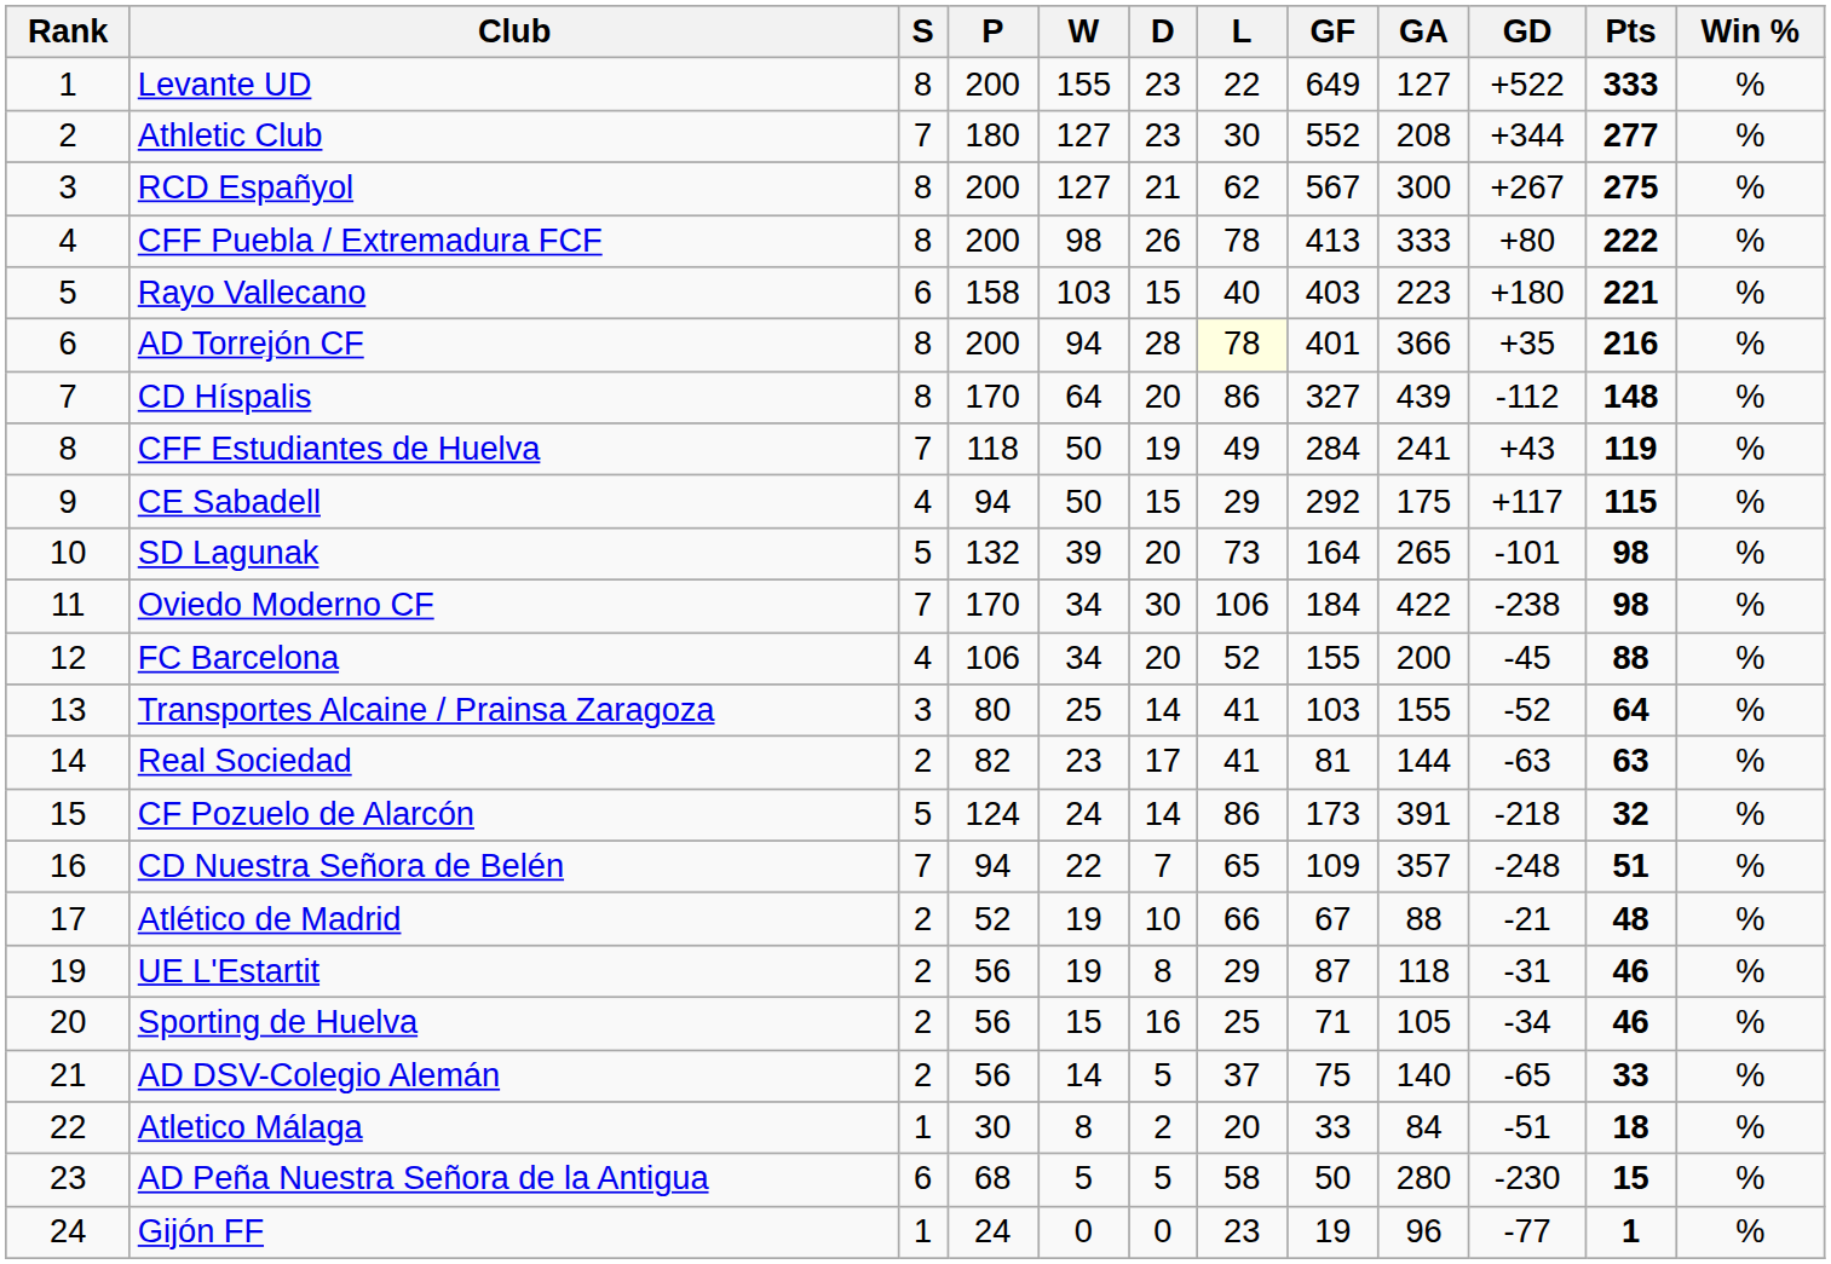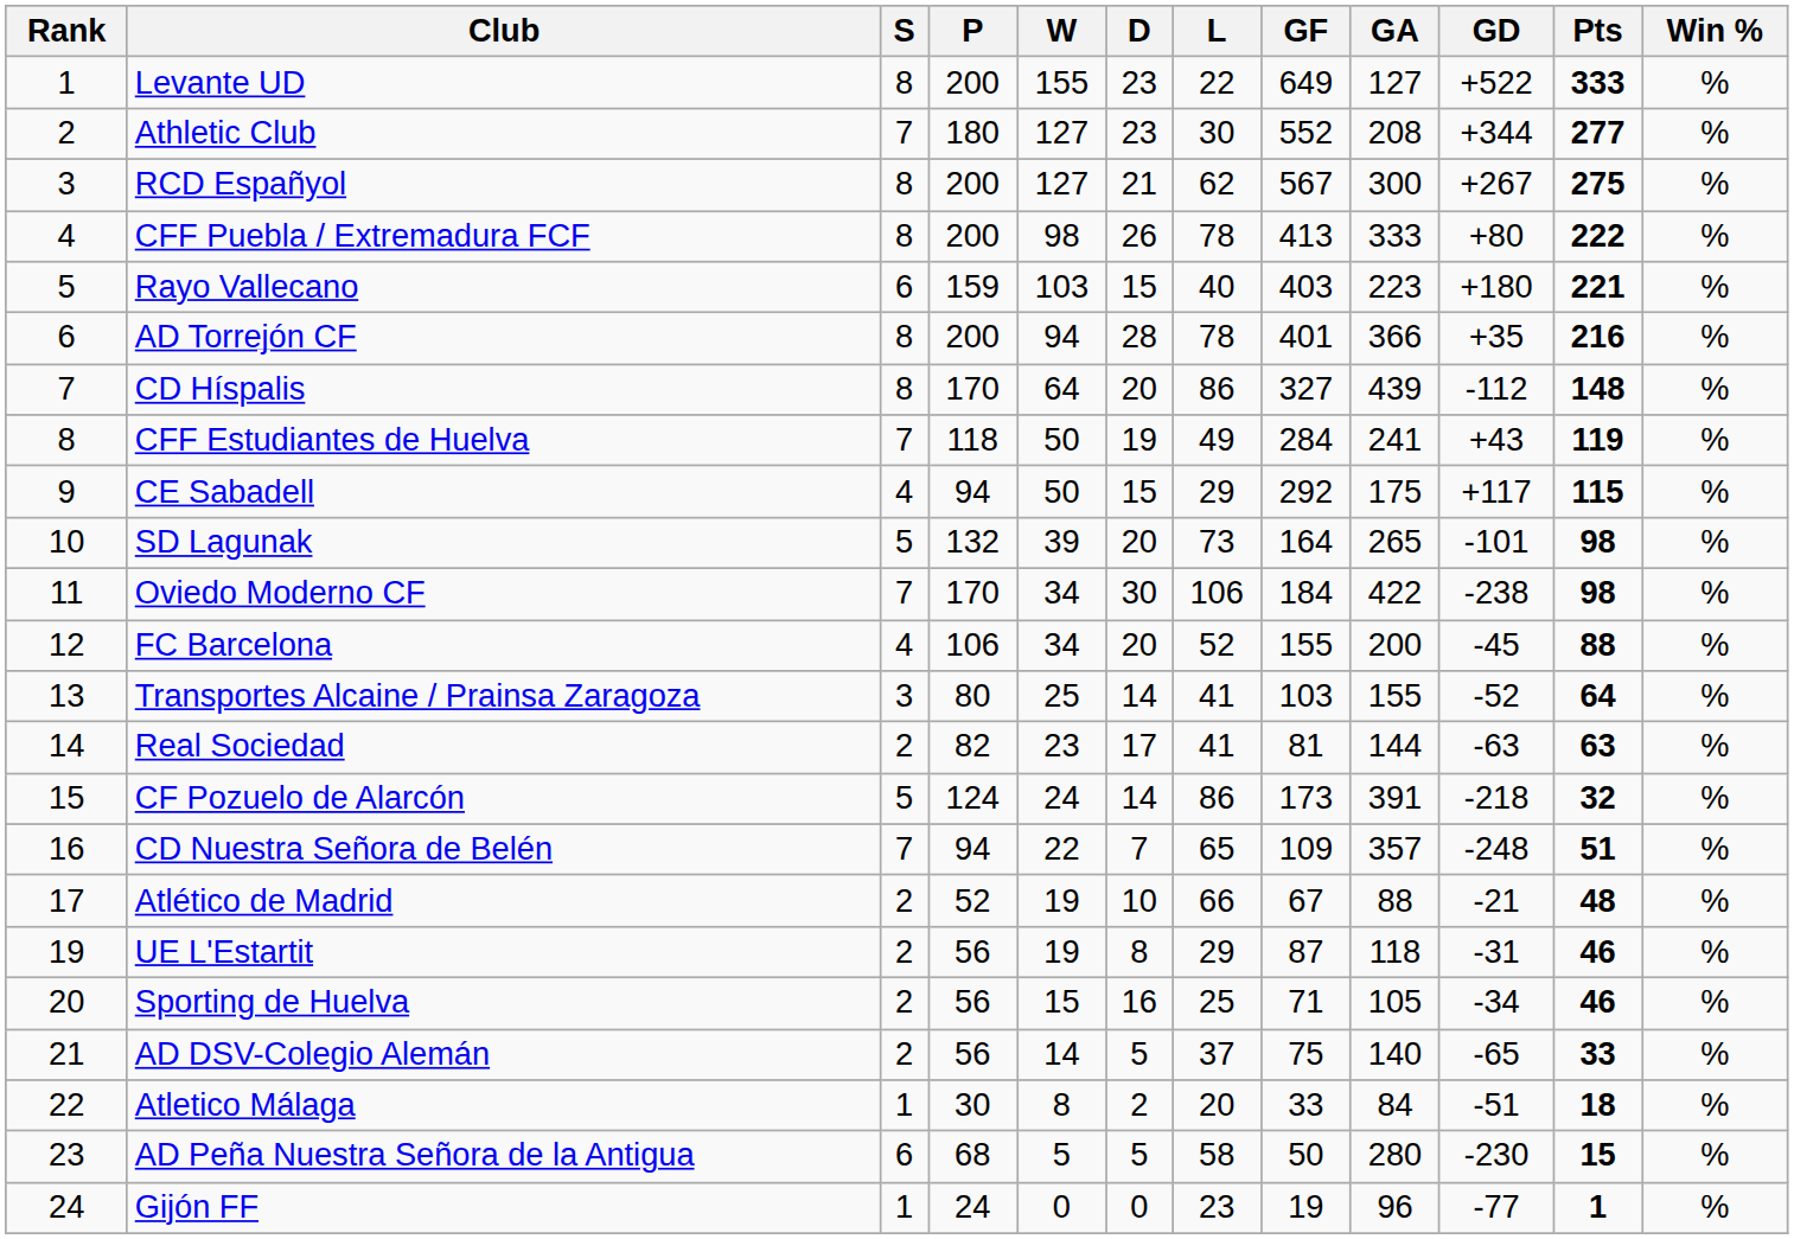Rayo Vallecano | P: 158 -> 159
AD Torrejón CF | L: lightyellow background -> no background
